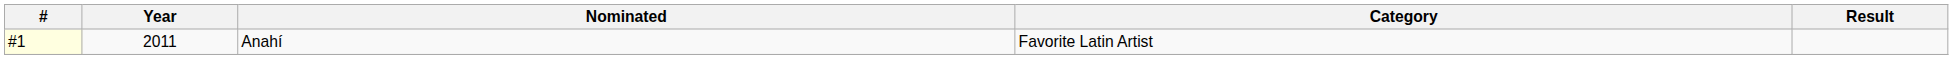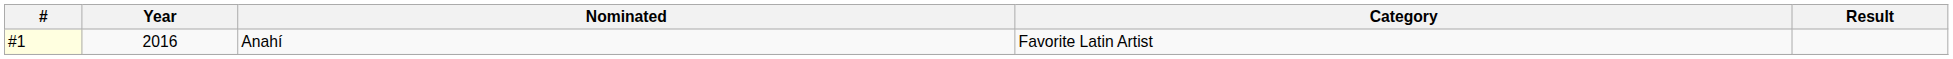Anahí | Year: 2011 -> 2016
